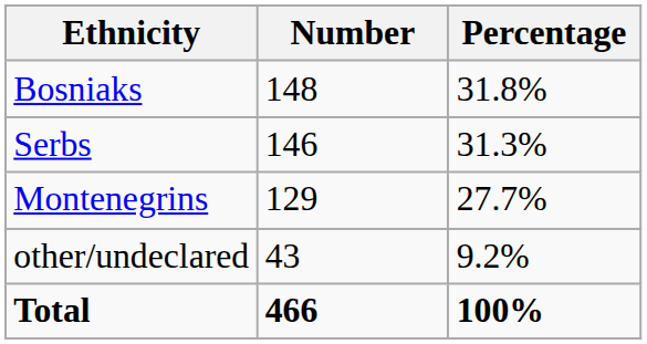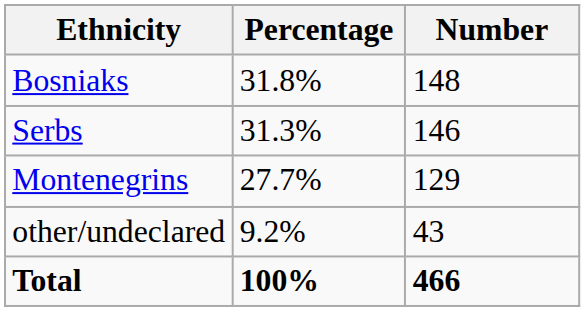columns swapped: Number <-> Percentage
